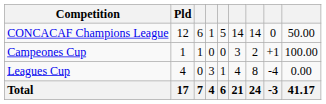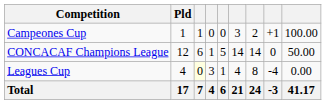rows swapped: CONCACAF Champions League <-> Campeones Cup
Leagues Cup | column 3: no background -> lightyellow background
